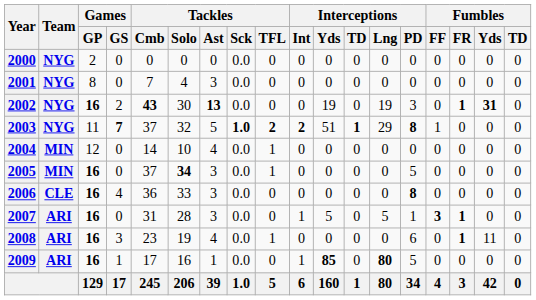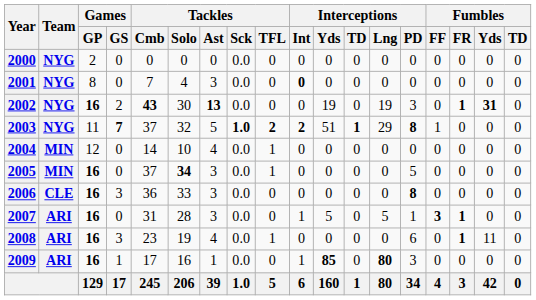2001 | Interceptions / Int: normal -> bold
2006 | Games / GS: 4 -> 3
2009 | Interceptions / PD: 5 -> 3
